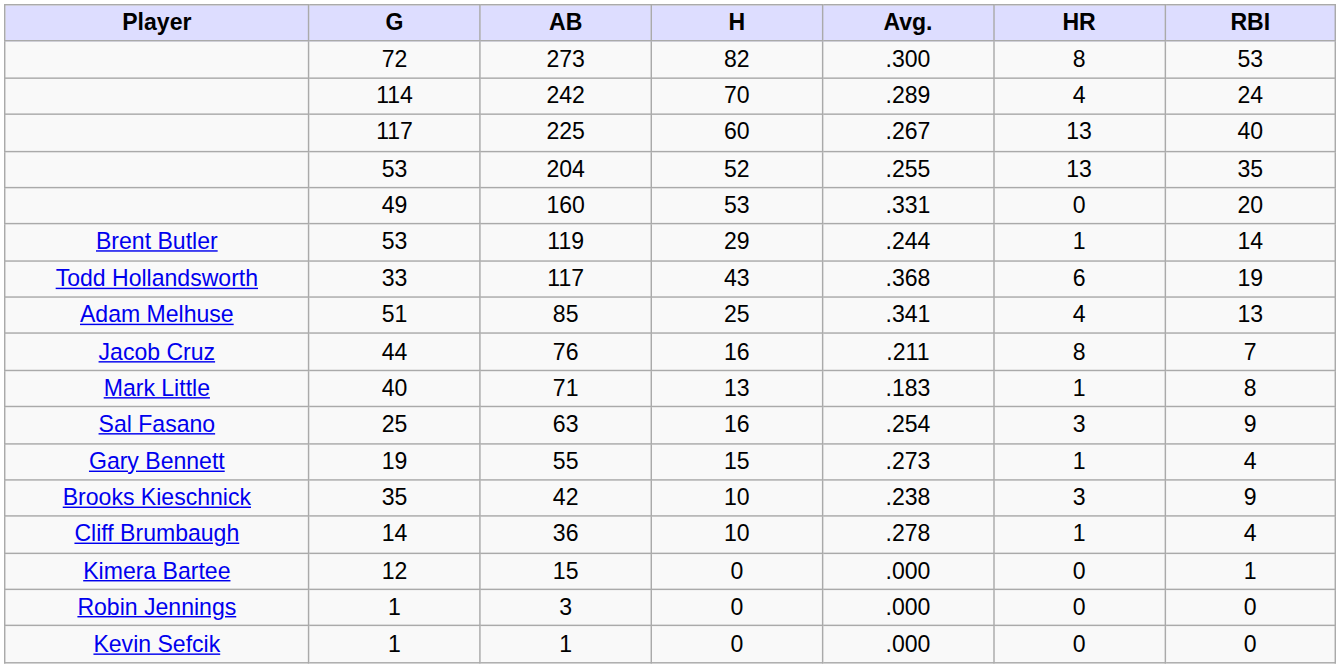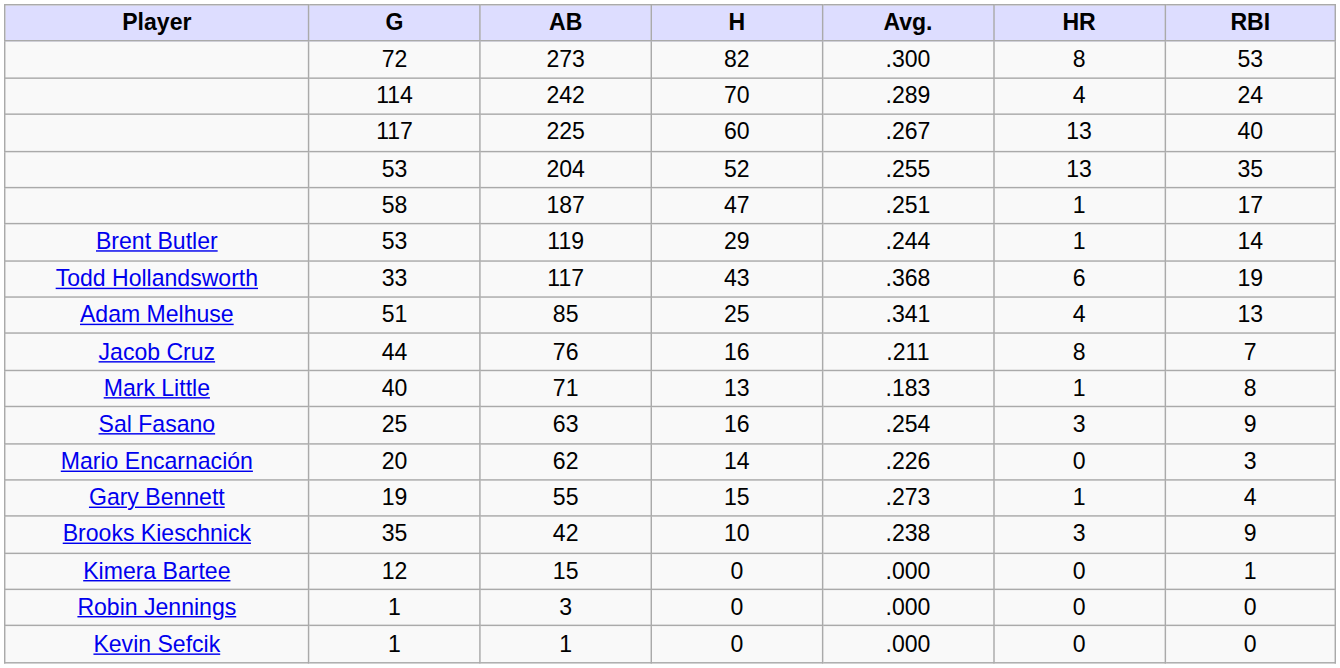+ row: 58 | 187 | 47 | .251 | 1 | 17
- row: 49 | 160 | 53 | .331 | 0 | 20
+ row: Mario Encarnación | 20 | 62 | 14 | .226 | 0 | 3
- row: Cliff Brumbaugh | 14 | 36 | 10 | .278 | 1 | 4
